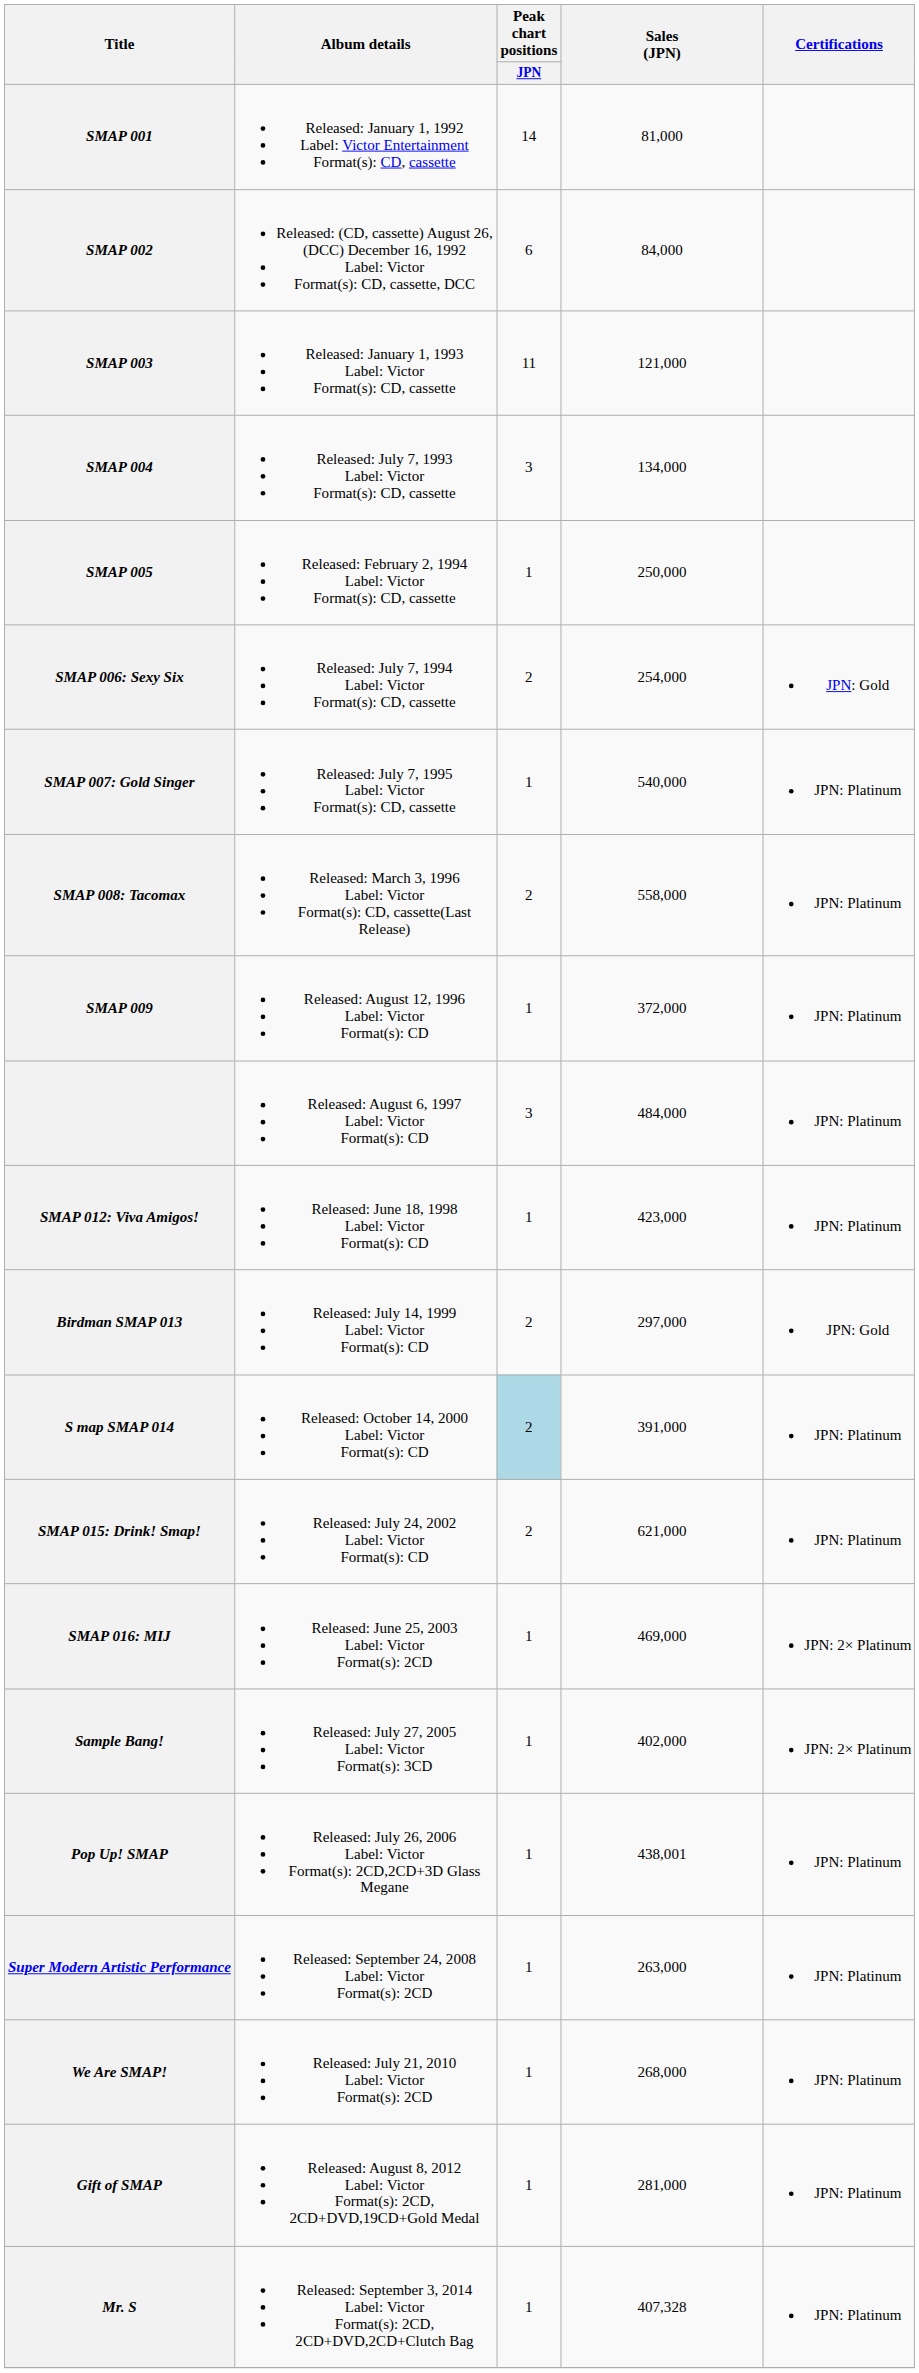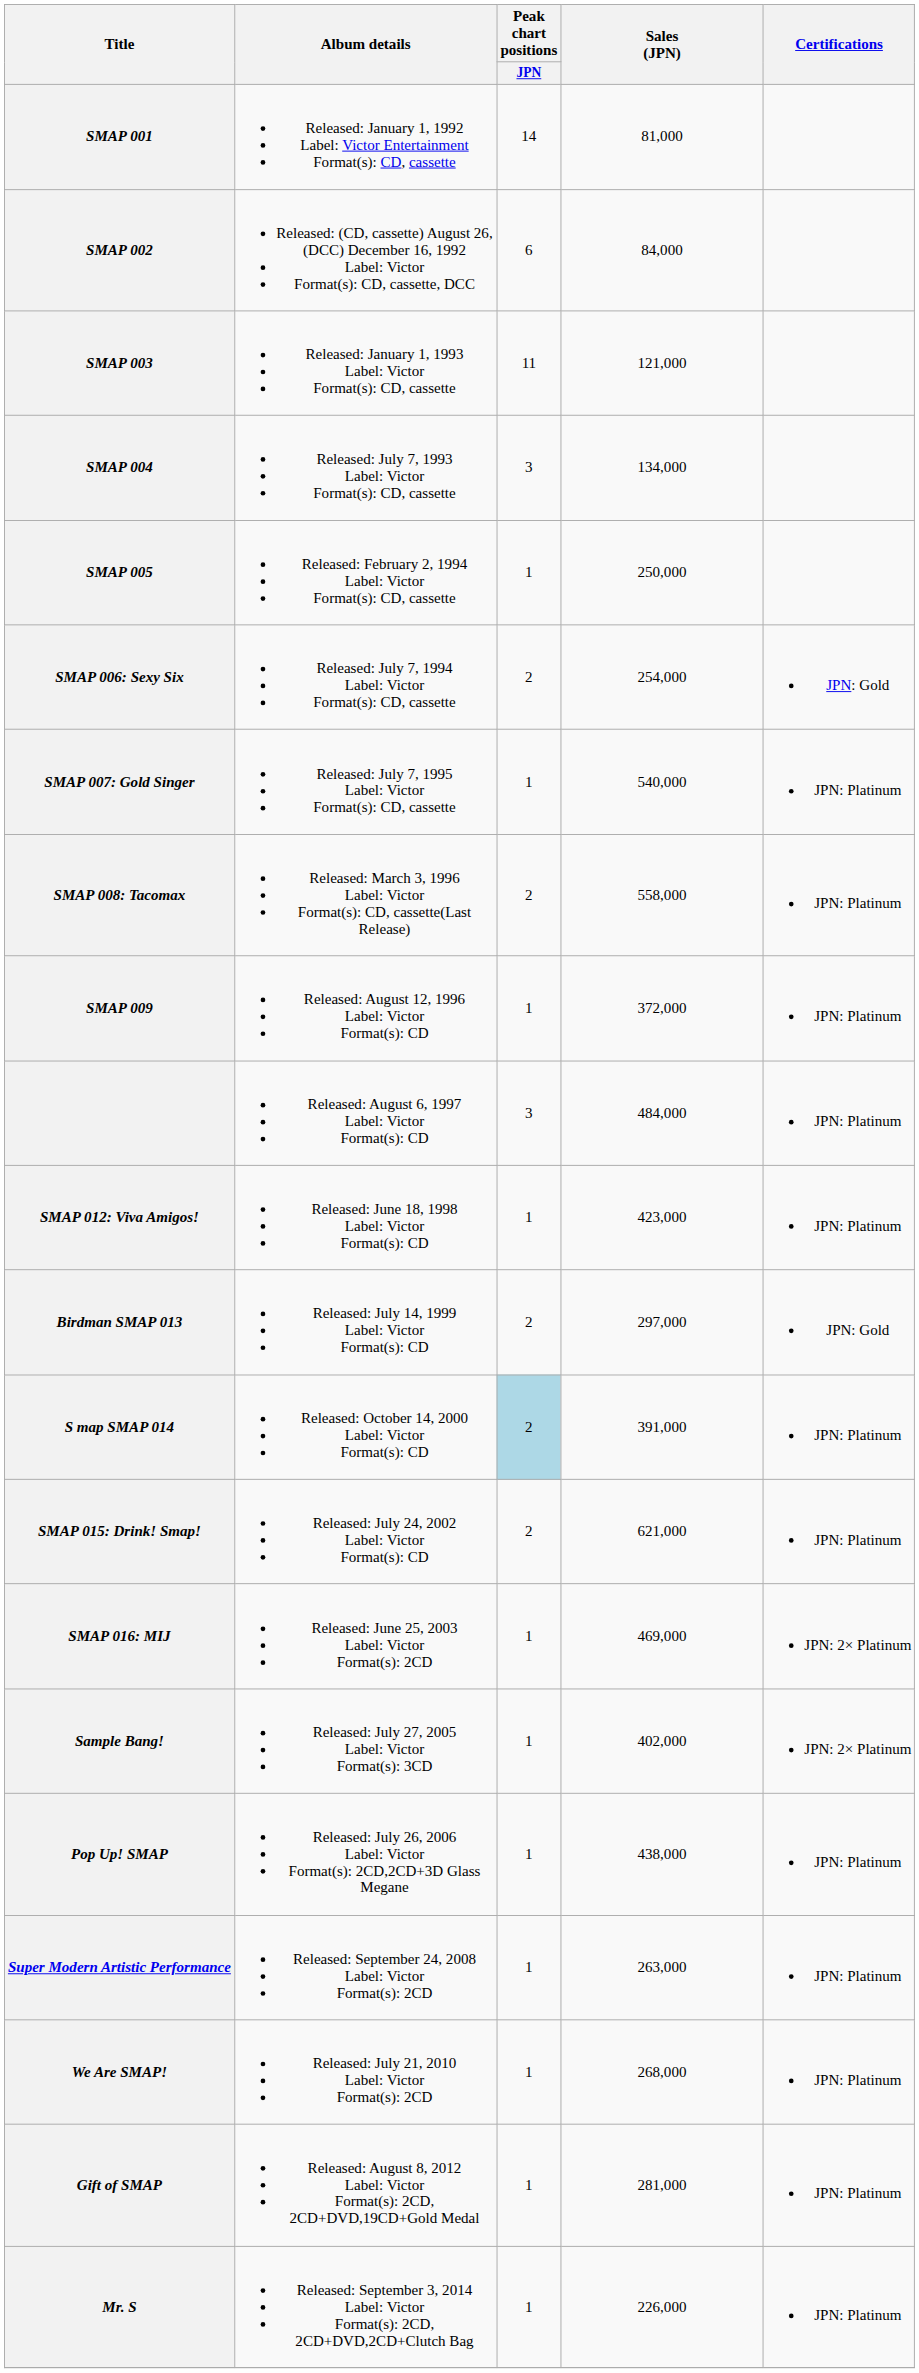Pop Up! SMAP | Sales (JPN): 438,001 -> 438,000
Mr. S | Sales (JPN): 407,328 -> 226,000
